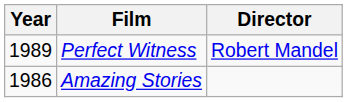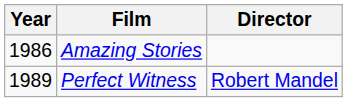rows swapped: Amazing Stories <-> Perfect Witness
